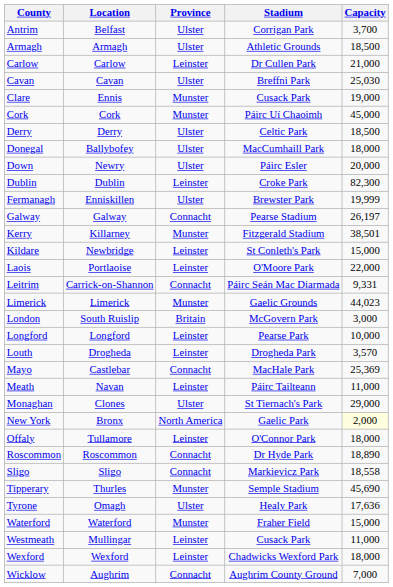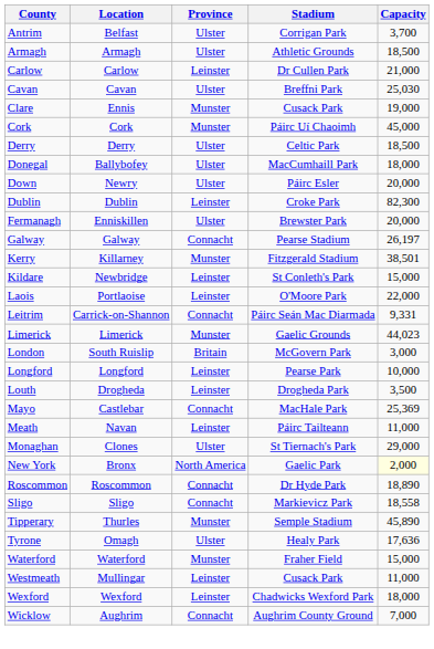Fermanagh | Capacity: 19,999 -> 20,000
Louth | Capacity: 3,570 -> 3,500
- row: Offaly | Tullamore | Leinster | O'Connor Park | 18,000
Tipperary | Capacity: 45,690 -> 45,890
